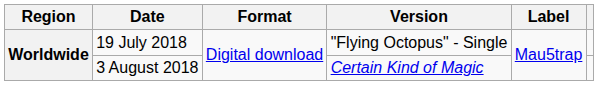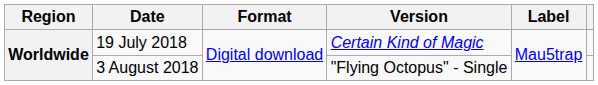19 July 2018 | Version: "Flying Octopus" - Single -> Certain Kind of Magic
3 August 2018 | Version: Certain Kind of Magic -> "Flying Octopus" - Single
